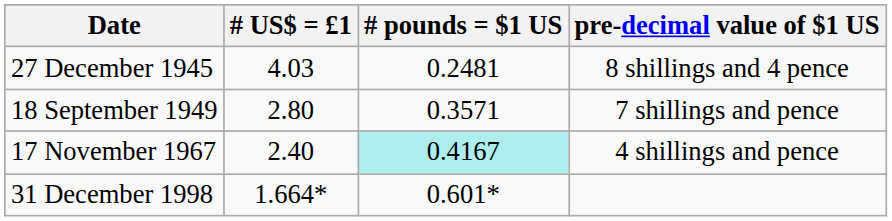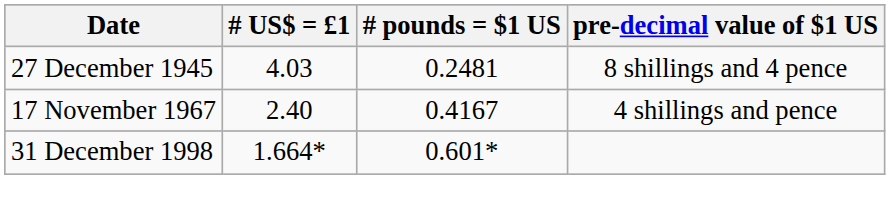- row: 18 September 1949 | 2.80 | 0.3571 | 7 shillings and pence
17 November 1967 | # pounds = $1 US: paleturquoise background -> no background
